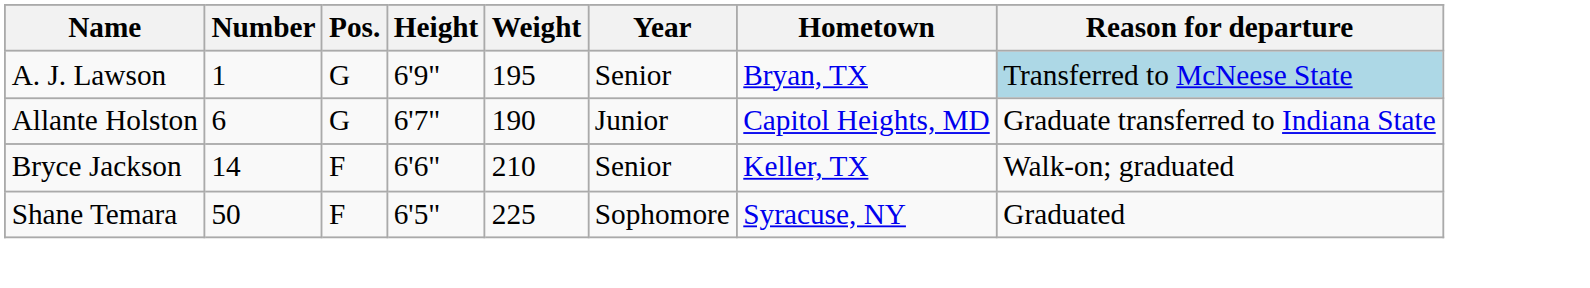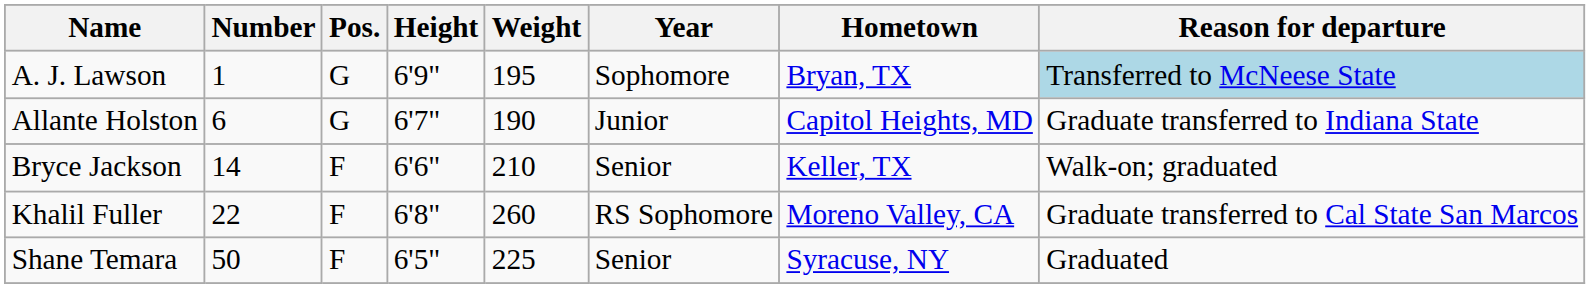A. J. Lawson | Year: Senior -> Sophomore
+ row: Khalil Fuller | 22 | F | 6'8" | 260 | RS Sophomore | Moreno Valley, CA | Graduate transferred to Cal State San Marcos
Shane Temara | Year: Sophomore -> Senior
